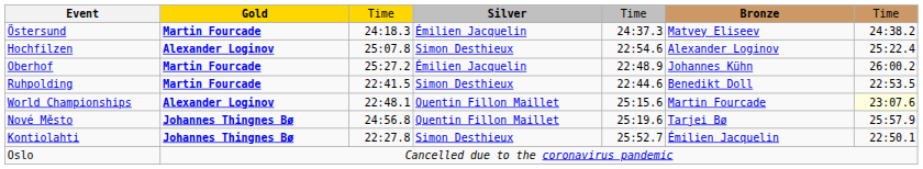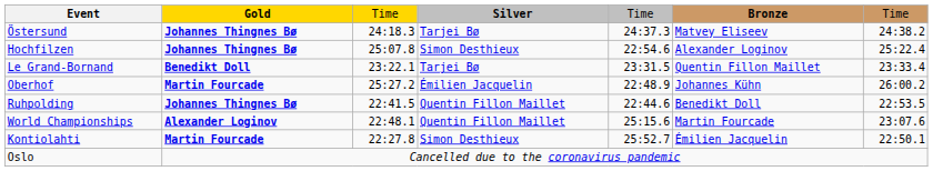Östersund | Gold: Martin Fourcade -> Johannes Thingnes Bø
Östersund | Silver: Émilien Jacquelin -> Tarjei Bø
Hochfilzen | Gold: Alexander Loginov -> Johannes Thingnes Bø
+ row: Le Grand-Bornand | Benedikt Doll | 23:22.1 | Tarjei Bø | 23:31.5 | Quentin Fillon Maillet | 23:33.4
Ruhpolding | Gold: Martin Fourcade -> Johannes Thingnes Bø
Ruhpolding | Silver: Simon Desthieux -> Quentin Fillon Maillet
World Championships | column 7: lightyellow background -> no background
- row: Nové Město | Johannes Thingnes Bø | 24:56.8 | Quentin Fillon Maillet | 25:19.6 | Tarjei Bø | 25:57.9
Kontiolahti | Gold: Johannes Thingnes Bø -> Martin Fourcade
